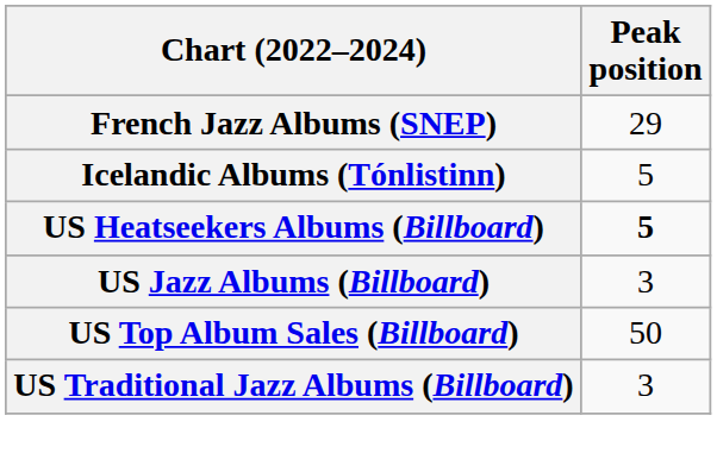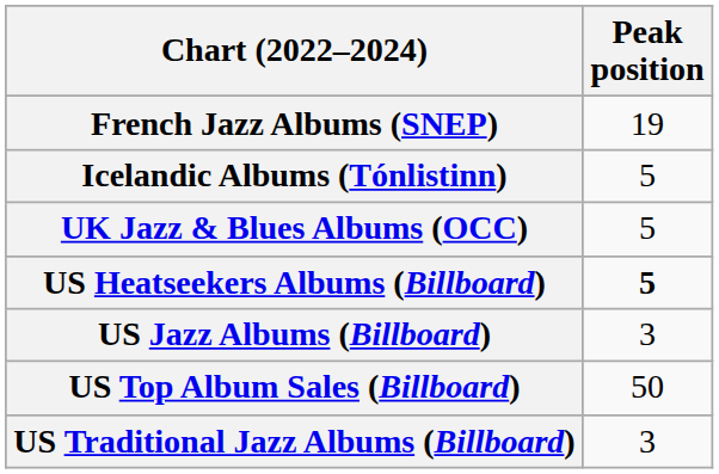French Jazz Albums (SNEP) | Peak position: 29 -> 19
+ row: UK Jazz & Blues Albums (OCC) | 5
